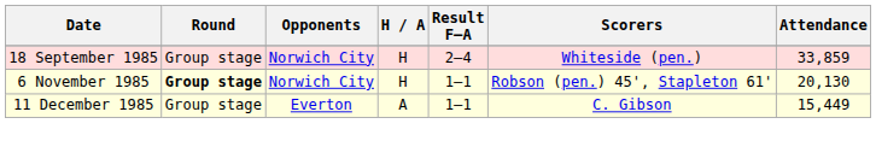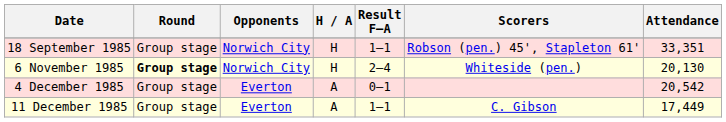18 September 1985 | Result F–A: 2–4 -> 1–1
18 September 1985 | Scorers: Whiteside (pen.) -> Robson (pen.) 45', Stapleton 61'
18 September 1985 | Attendance: 33,859 -> 33,351
6 November 1985 | Result F–A: 1–1 -> 2–4
6 November 1985 | Scorers: Robson (pen.) 45', Stapleton 61' -> Whiteside (pen.)
+ row: 4 December 1985 | Group stage | Everton | A | 0–1 | 20,542
11 December 1985 | Attendance: 15,449 -> 17,449
